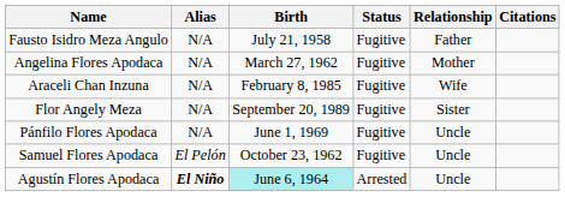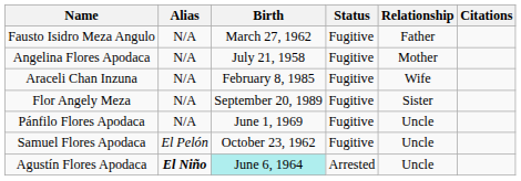Fausto Isidro Meza Angulo | Birth: July 21, 1958 -> March 27, 1962
Angelina Flores Apodaca | Birth: March 27, 1962 -> July 21, 1958
